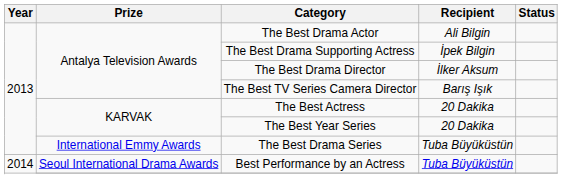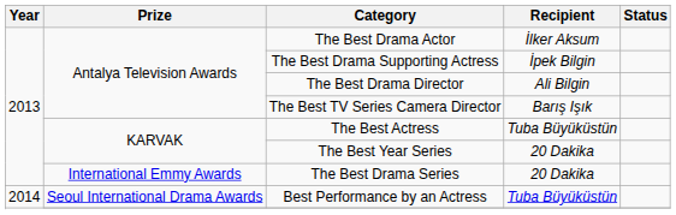The Best Drama Actor | Recipient: Ali Bilgin -> İlker Aksum
The Best Drama Director | Recipient: İlker Aksum -> Ali Bilgin
The Best Actress | Recipient: 20 Dakika -> Tuba Büyüküstün
The Best Drama Series | Recipient: Tuba Büyüküstün -> 20 Dakika
